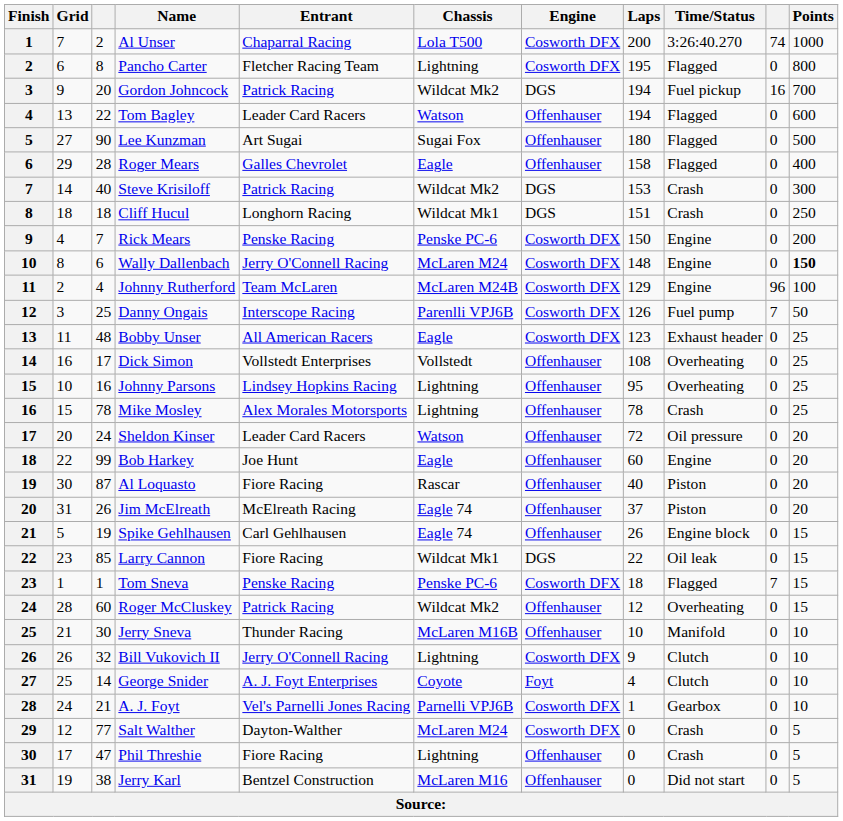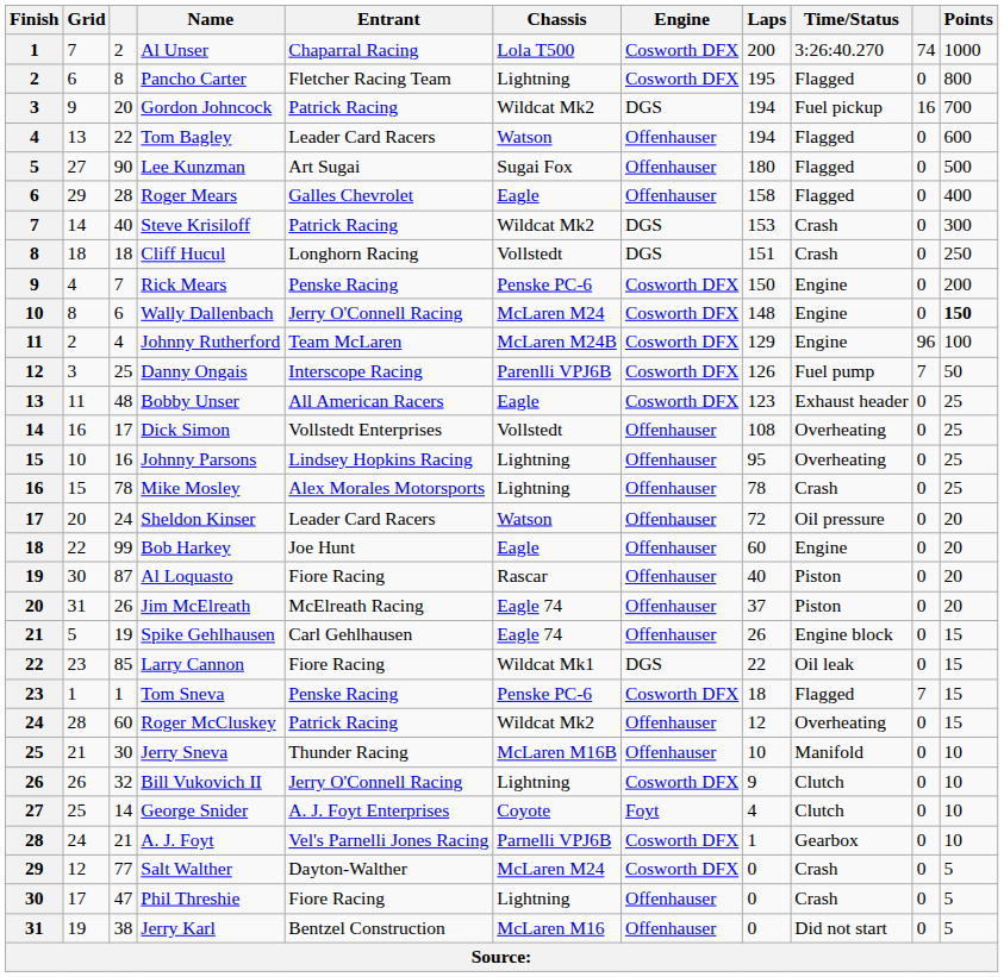Cliff Hucul | Chassis: Wildcat Mk1 -> Vollstedt
